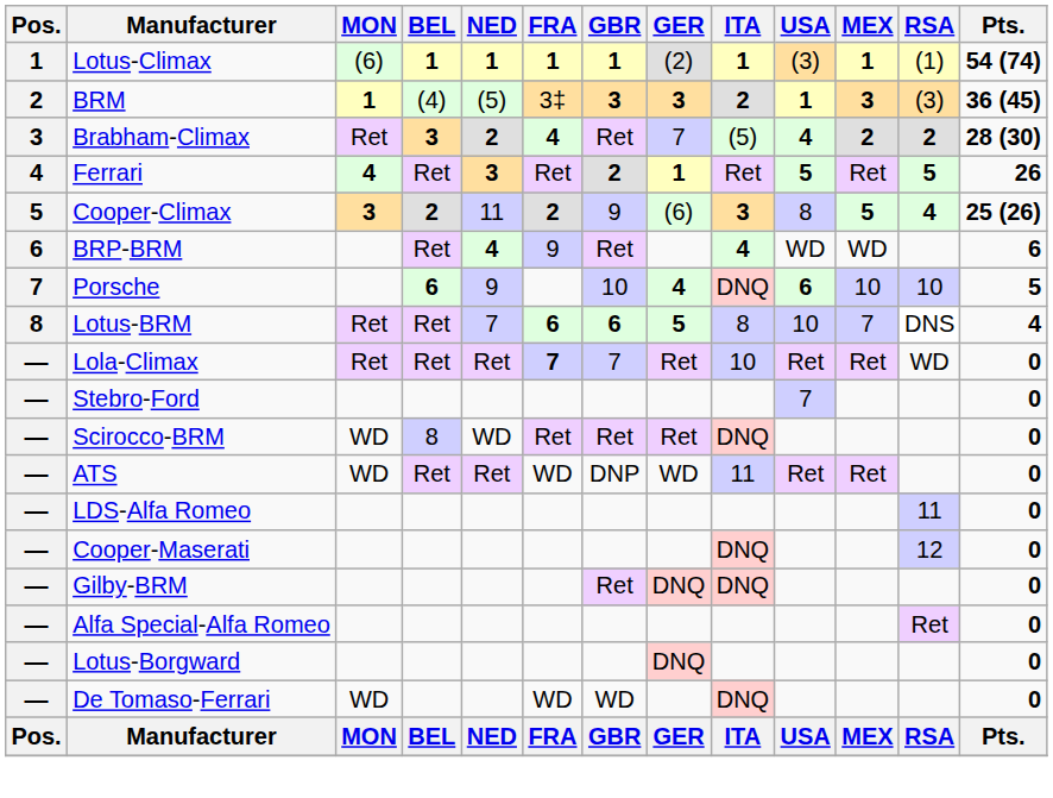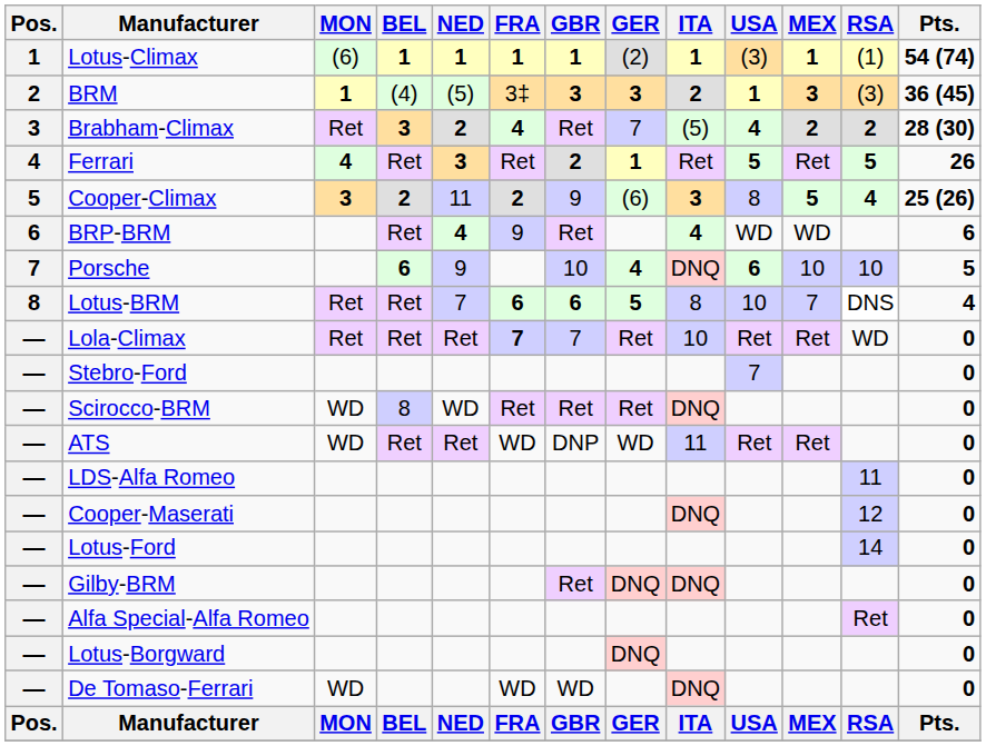+ row: — | Lotus-Ford | 14 | 0
